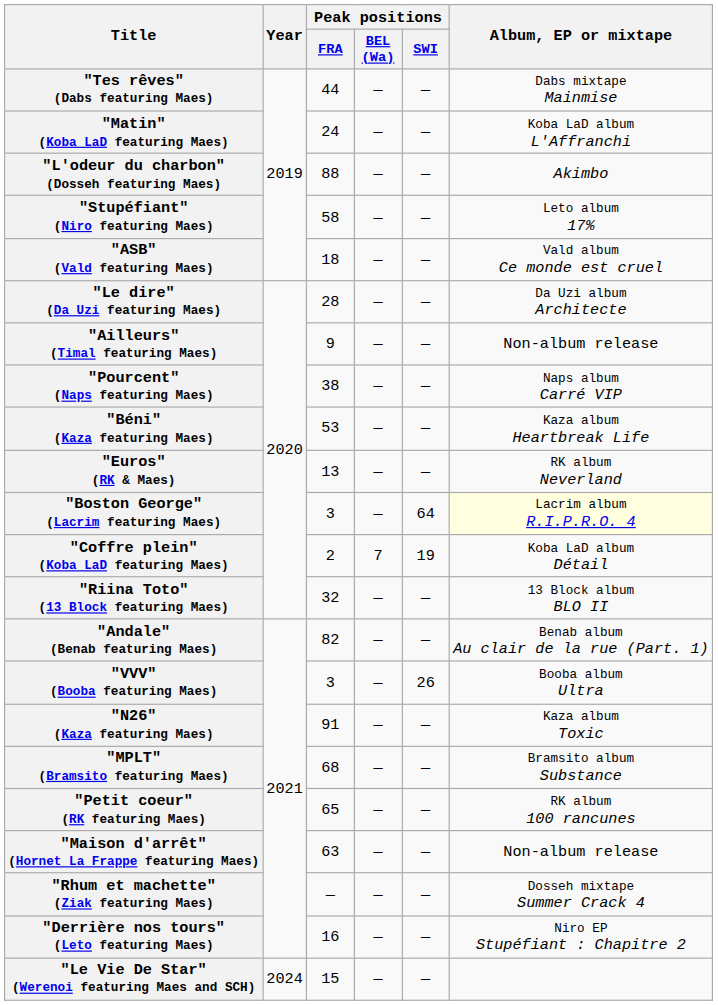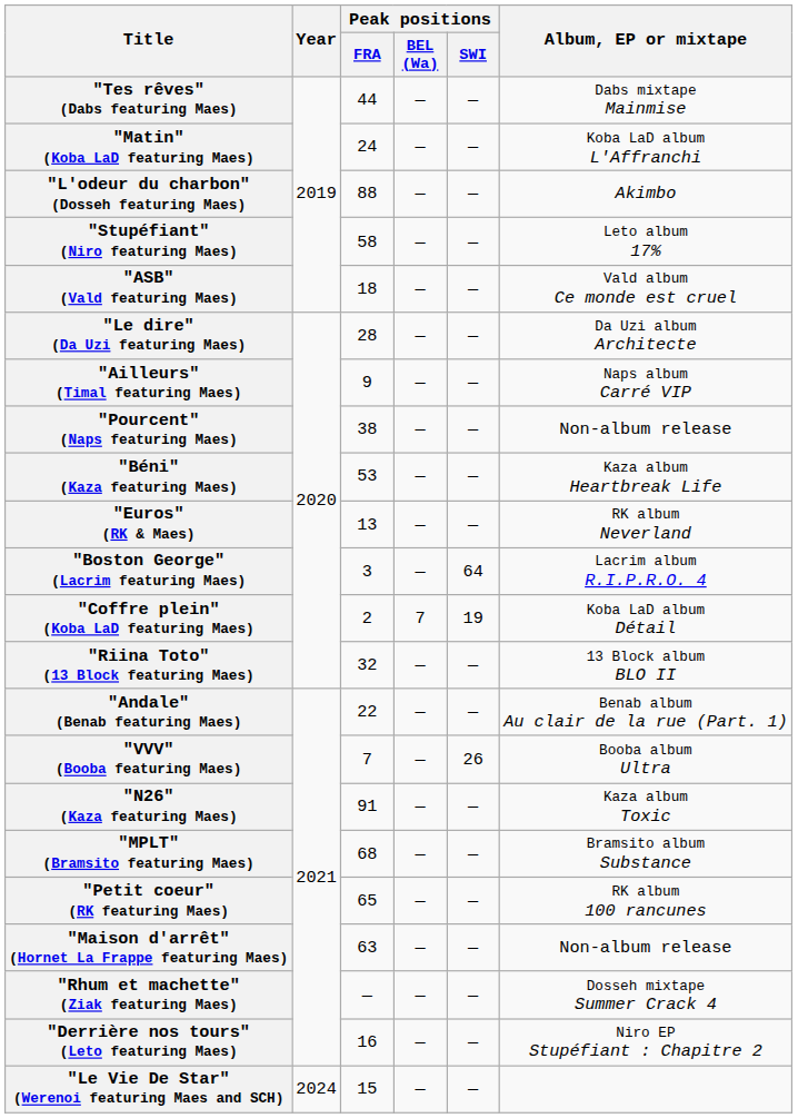"Ailleurs" (Timal featuring Maes) | Album, EP or mixtape: Non-album release -> Naps album Carré VIP
"Pourcent" (Naps featuring Maes) | Album, EP or mixtape: Naps album Carré VIP -> Non-album release
"Boston George" (Lacrim featuring Maes) | Album, EP or mixtape: lightyellow background -> no background
"Andale" (Benab featuring Maes) | Peak positions / FRA: 82 -> 22
"VVV" (Booba featuring Maes) | Peak positions / FRA: 3 -> 7
